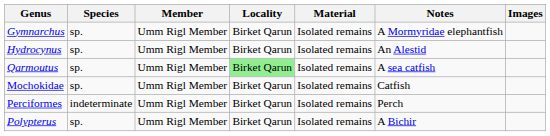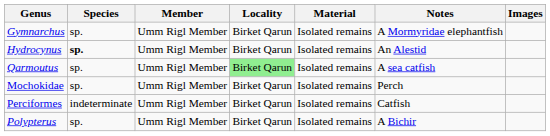Hydrocynus | Species: normal -> bold
Mochokidae | Notes: Catfish -> Perch
Perciformes | Notes: Perch -> Catfish
